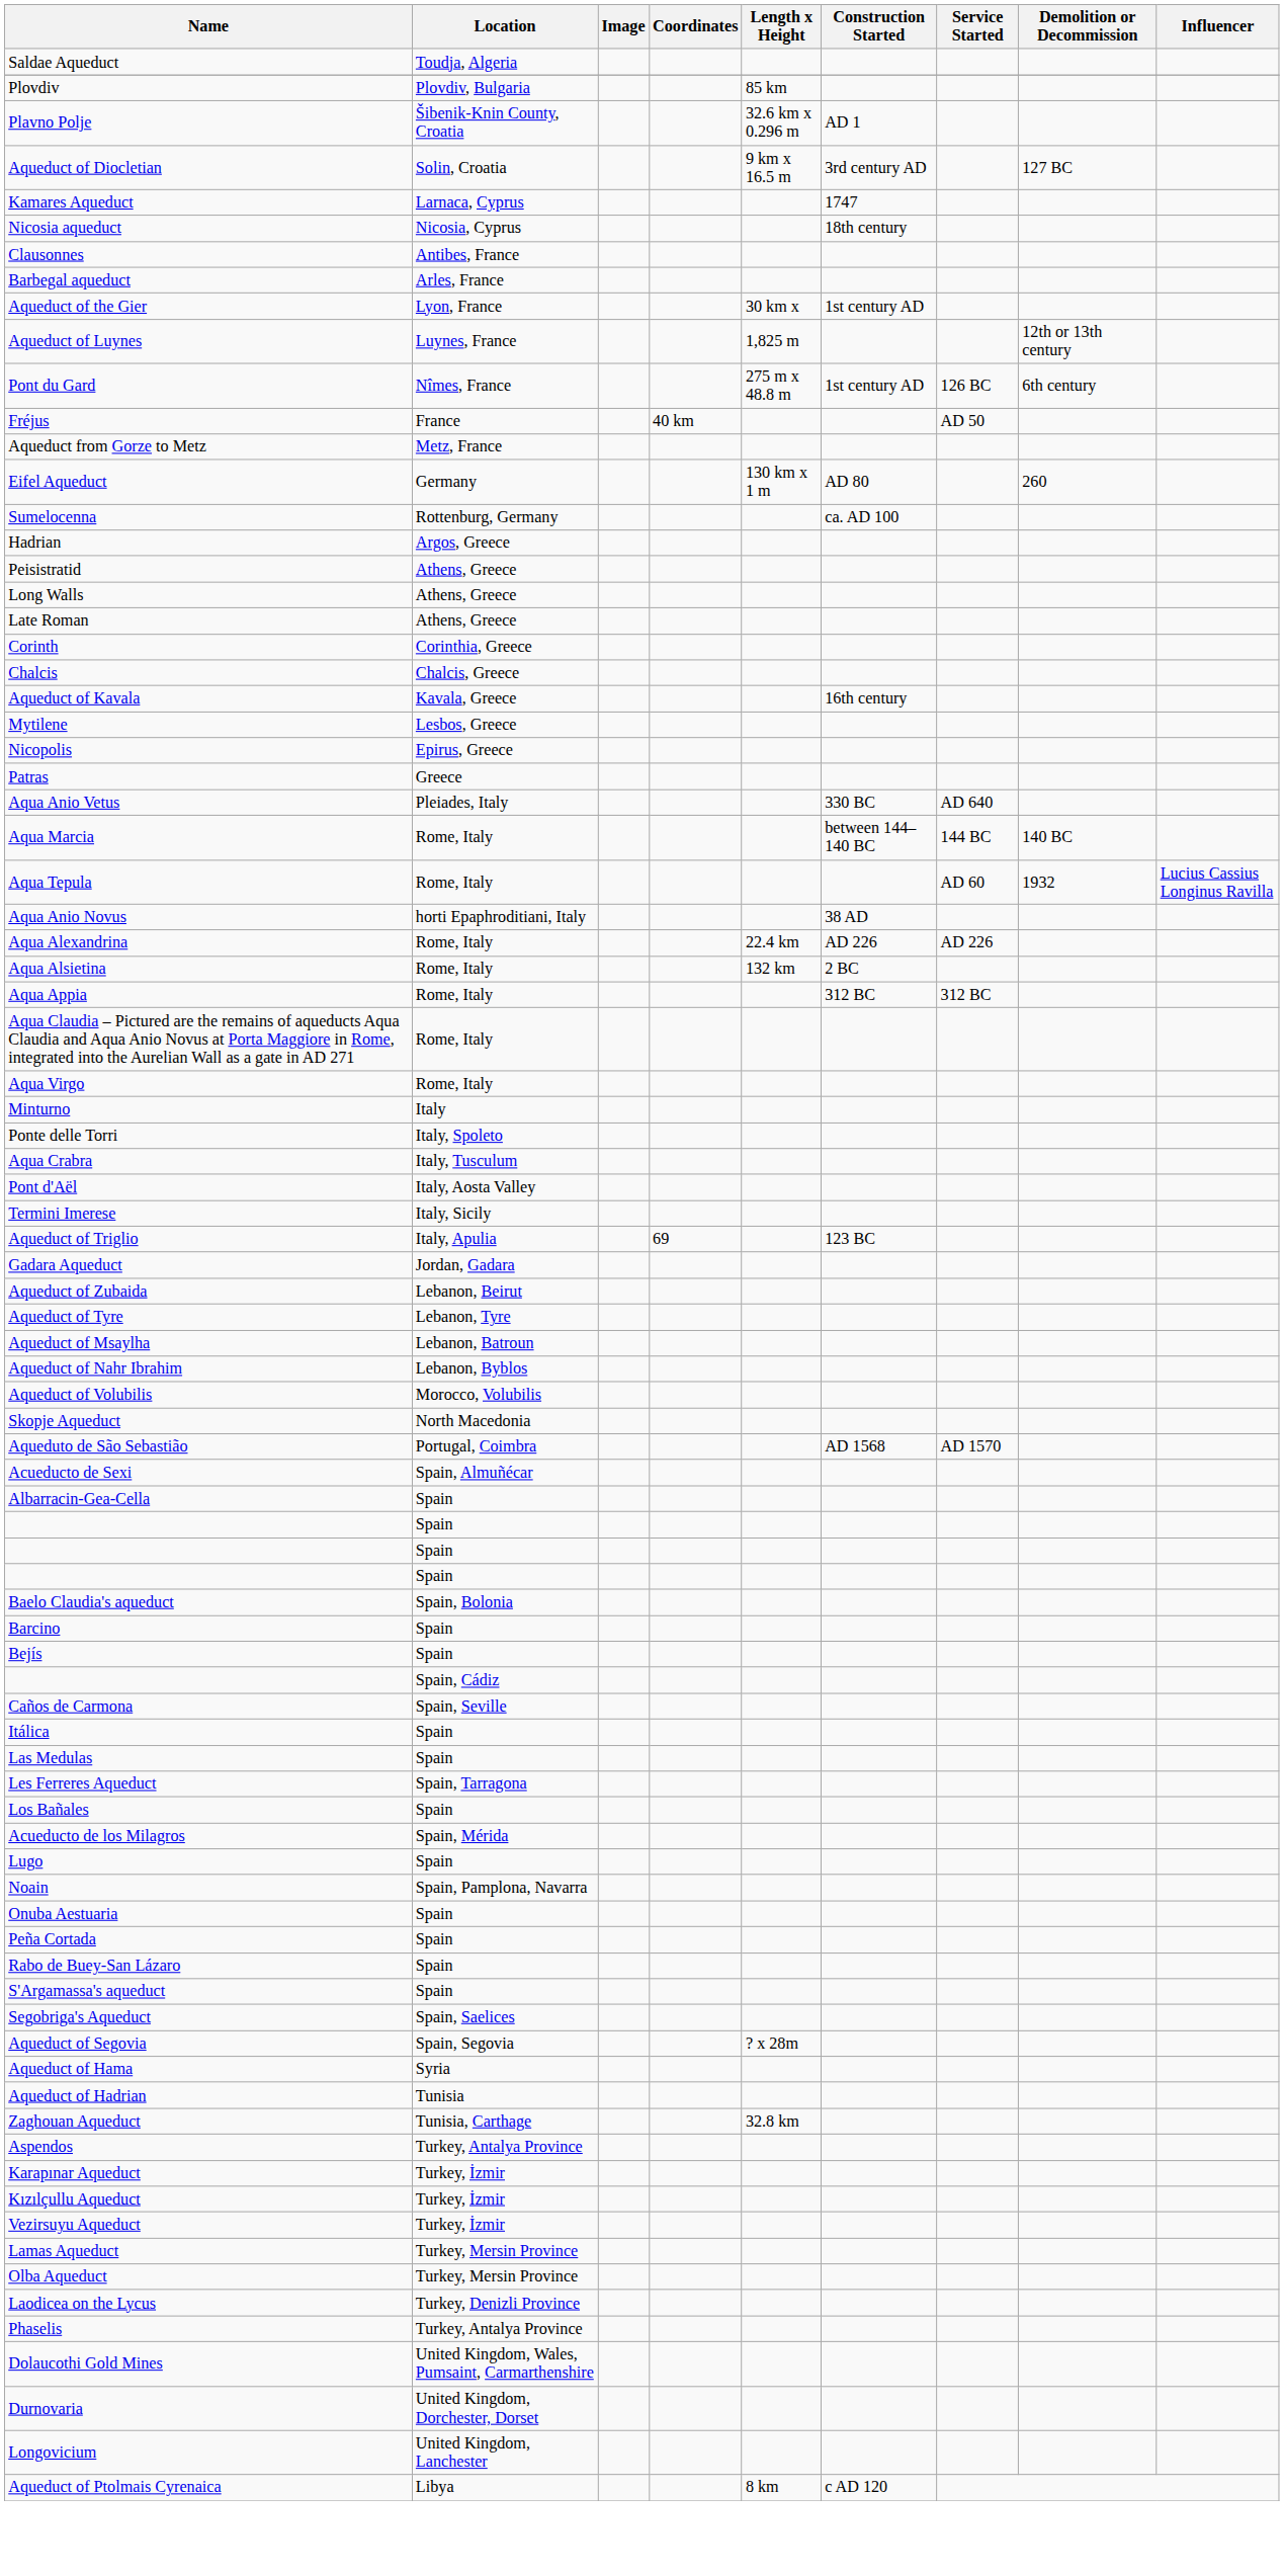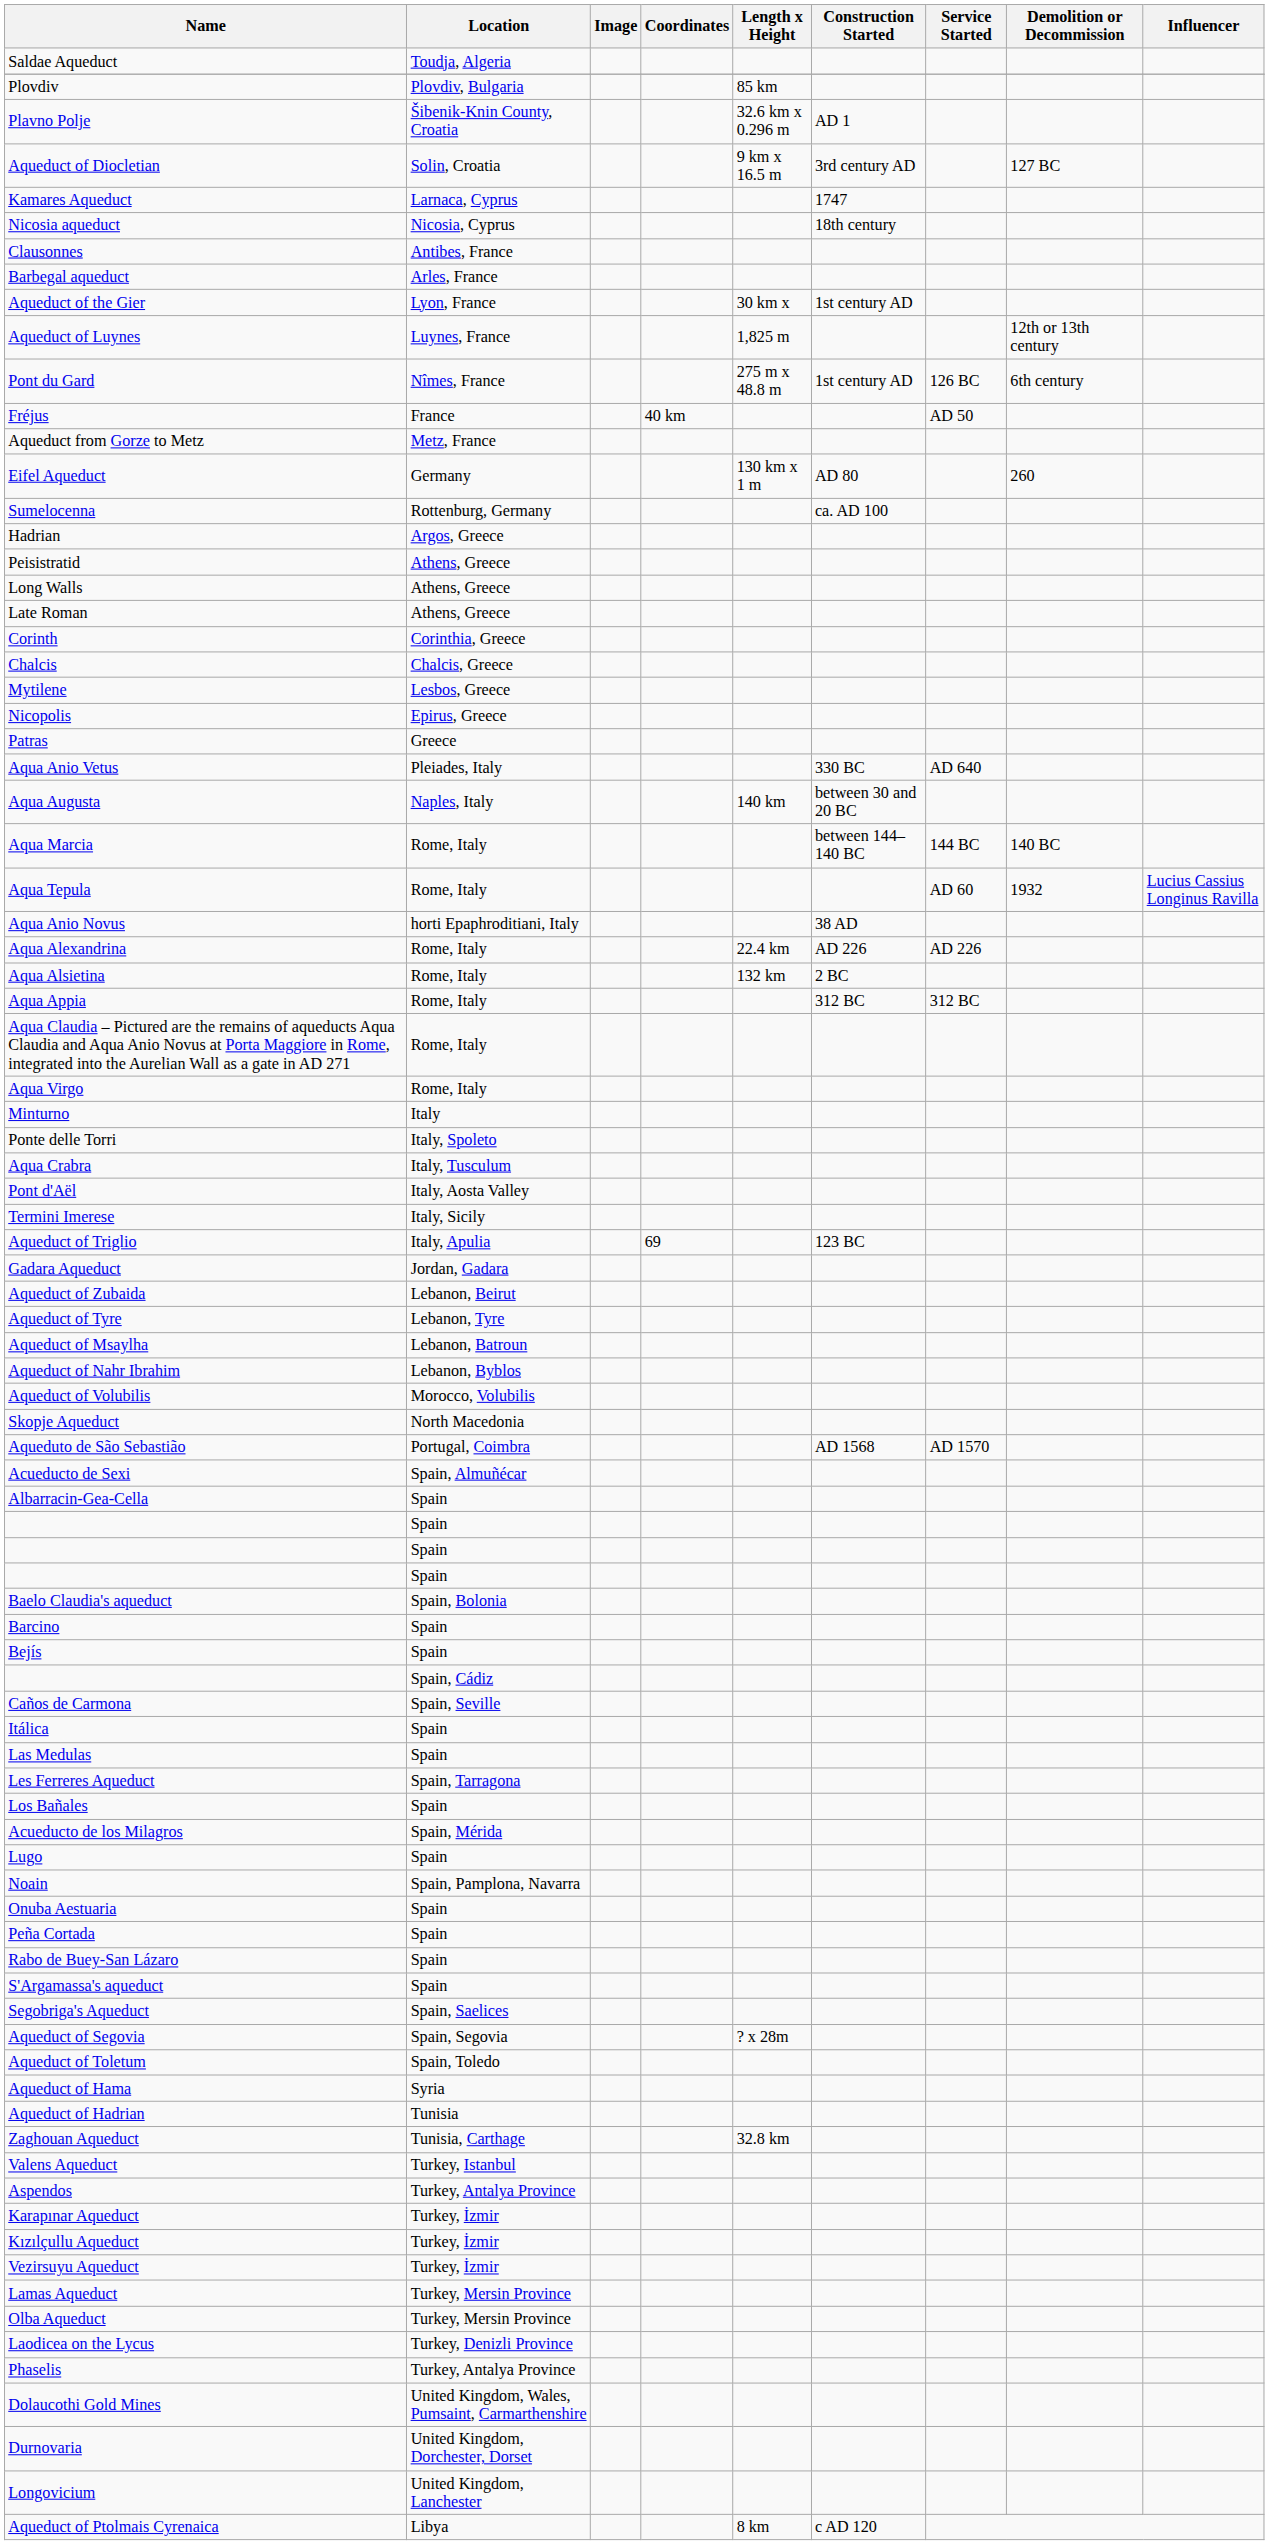- row: Aqueduct of Kavala | Kavala, Greece | 16th century
+ row: Aqua Augusta | Naples, Italy | 140 km | between 30 and 20 BC
+ row: Aqueduct of Toletum | Spain, Toledo
+ row: Valens Aqueduct | Turkey, Istanbul
